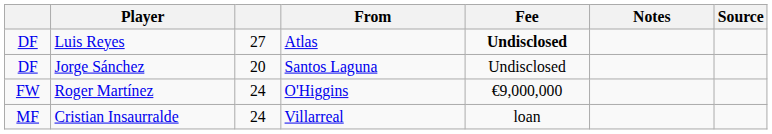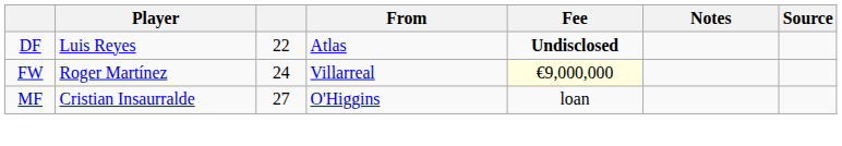Luis Reyes | column 3: 27 -> 22
- row: DF | Jorge Sánchez | 20 | Santos Laguna | Undisclosed
Roger Martínez | From: O'Higgins -> Villarreal
Roger Martínez | Fee: no background -> lightyellow background
Cristian Insaurralde | column 3: 24 -> 27
Cristian Insaurralde | From: Villarreal -> O'Higgins
